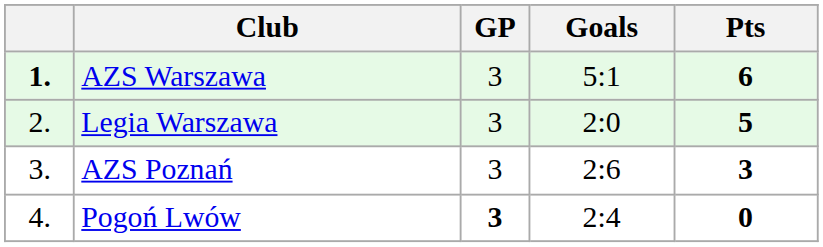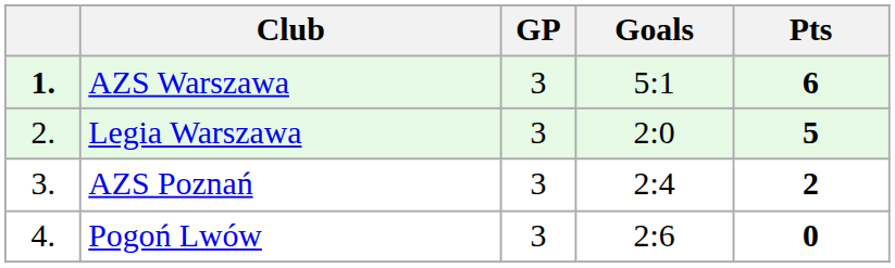AZS Poznań | Goals: 2:6 -> 2:4
AZS Poznań | Pts: 3 -> 2
Pogoń Lwów | GP: bold -> normal
Pogoń Lwów | Goals: 2:4 -> 2:6
